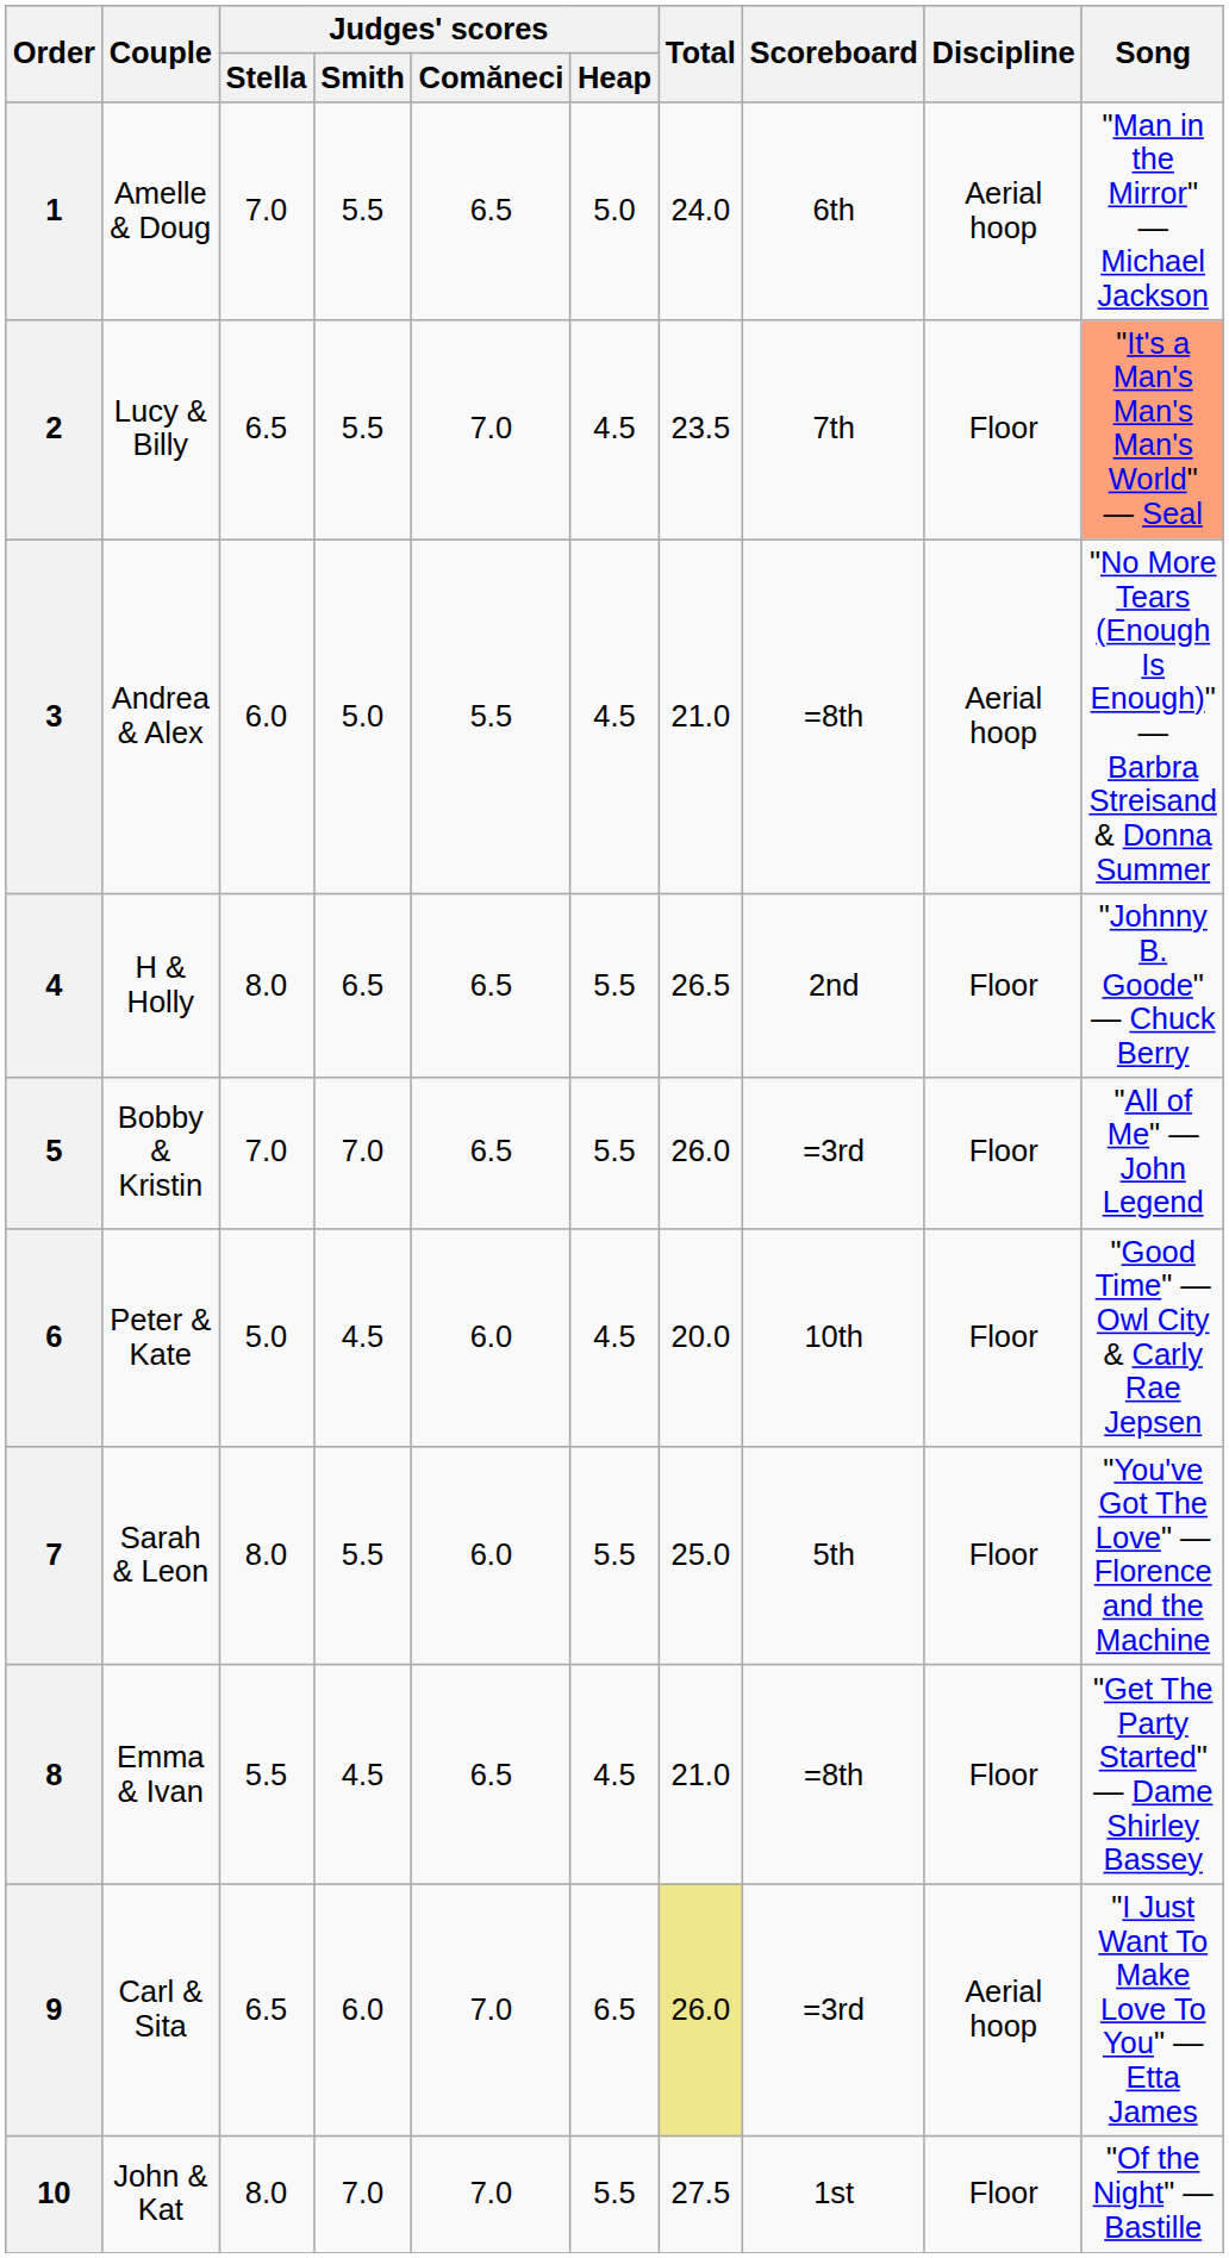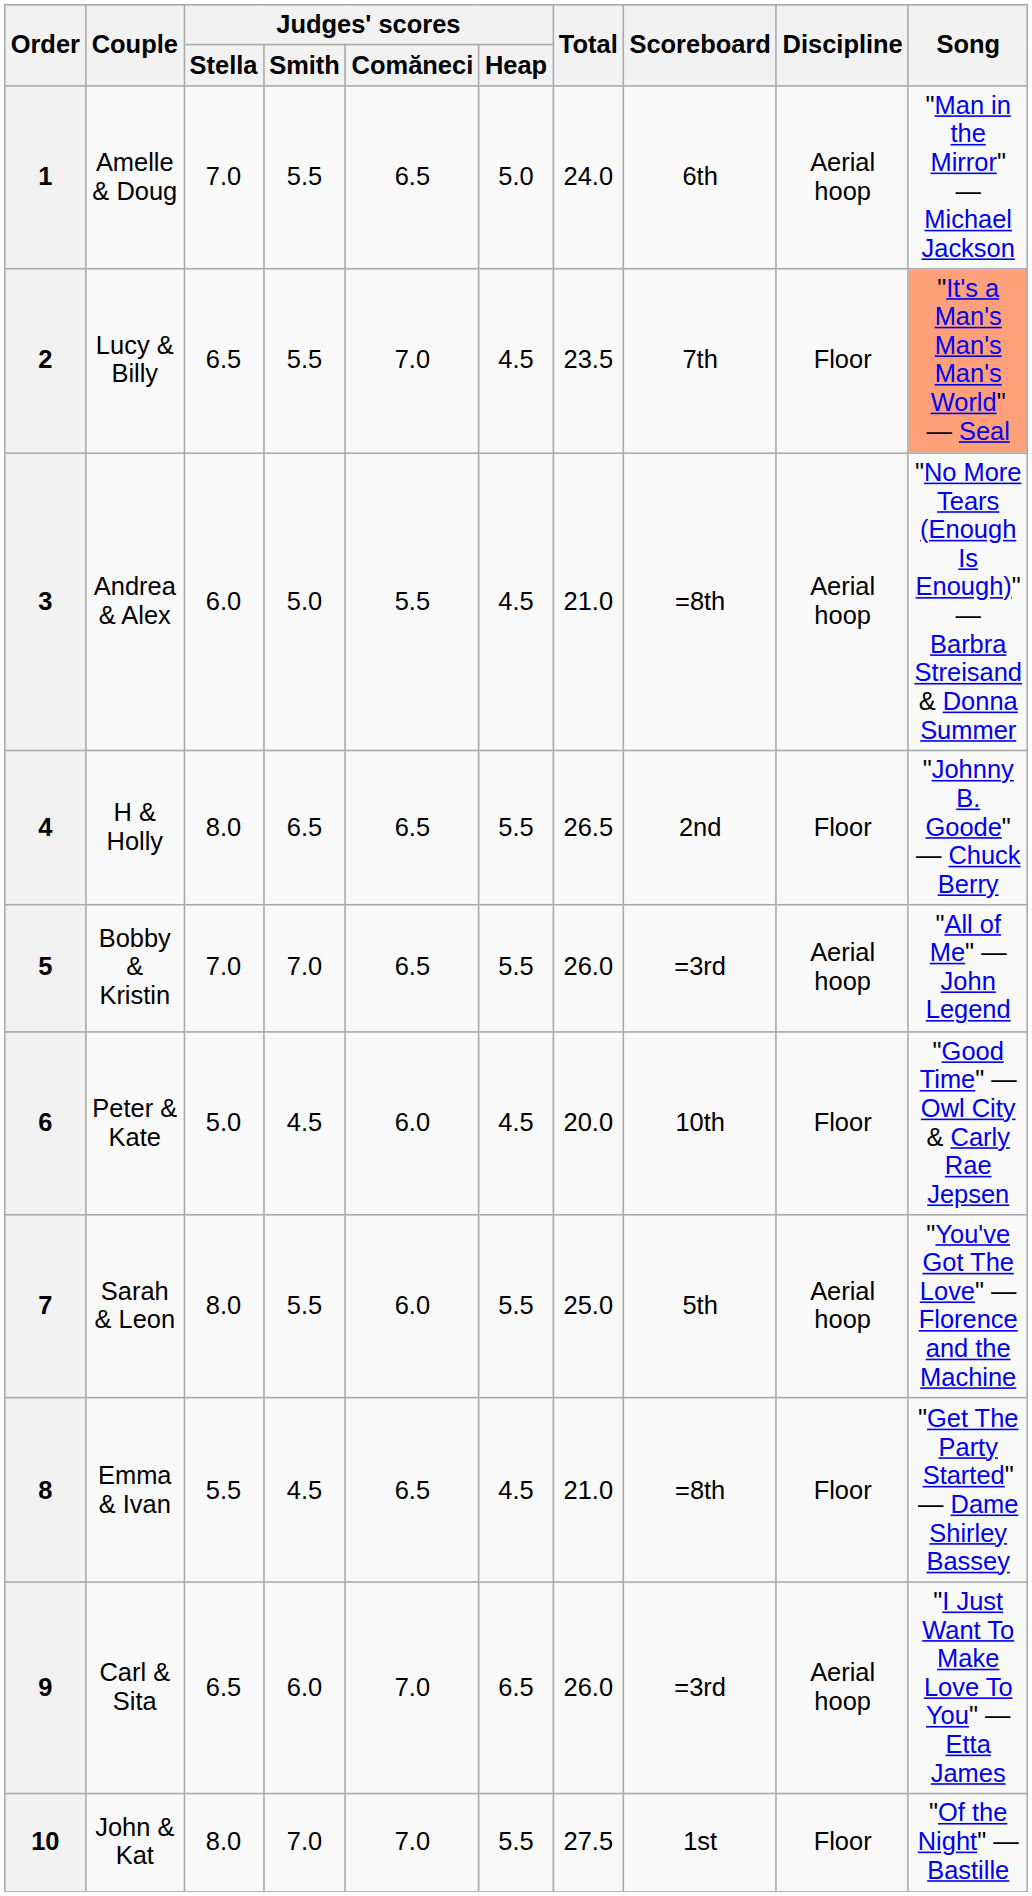5 | Discipline: Floor -> Aerial hoop
7 | Discipline: Floor -> Aerial hoop
9 | Total: khaki background -> no background
